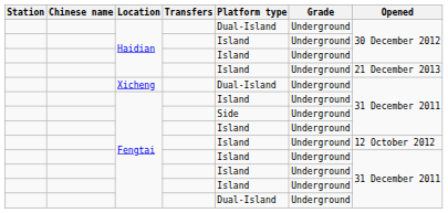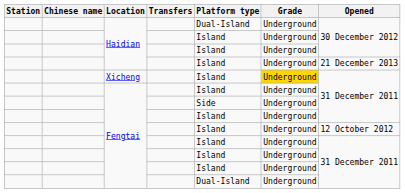Xicheng | Platform type: Dual-Island -> Island
Xicheng | Grade: no background -> gold background
